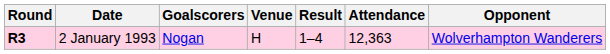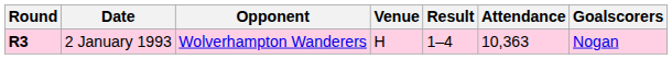columns swapped: Opponent <-> Goalscorers
2 January 1993 | Attendance: 12,363 -> 10,363
